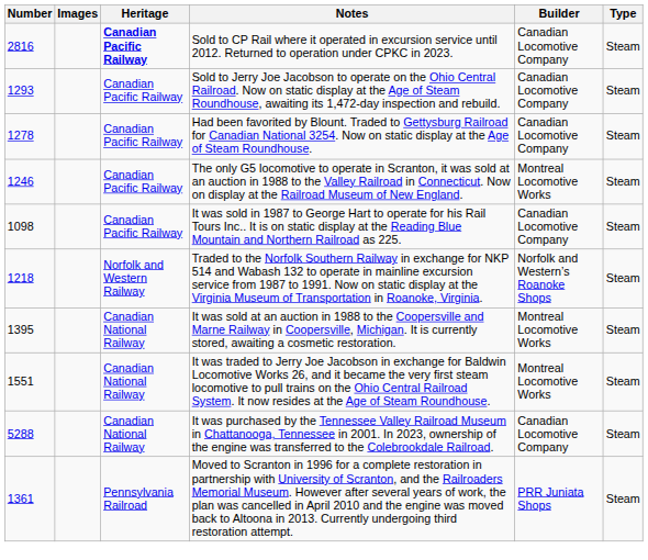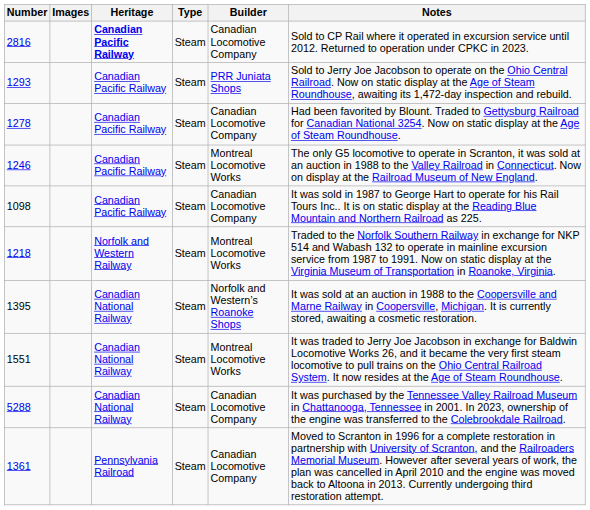columns swapped: Type <-> Notes
1293 | Builder: Canadian Locomotive Company -> PRR Juniata Shops
1218 | Builder: Norfolk and Western’s Roanoke Shops -> Montreal Locomotive Works
1395 | Builder: Montreal Locomotive Works -> Norfolk and Western’s Roanoke Shops
1361 | Builder: PRR Juniata Shops -> Canadian Locomotive Company
